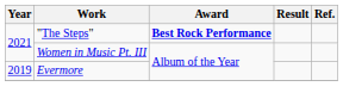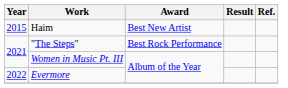+ row: 2015 | Haim | Best New Artist
"The Steps" | Award: bold -> normal
Evermore | Year: 2019 -> 2022
